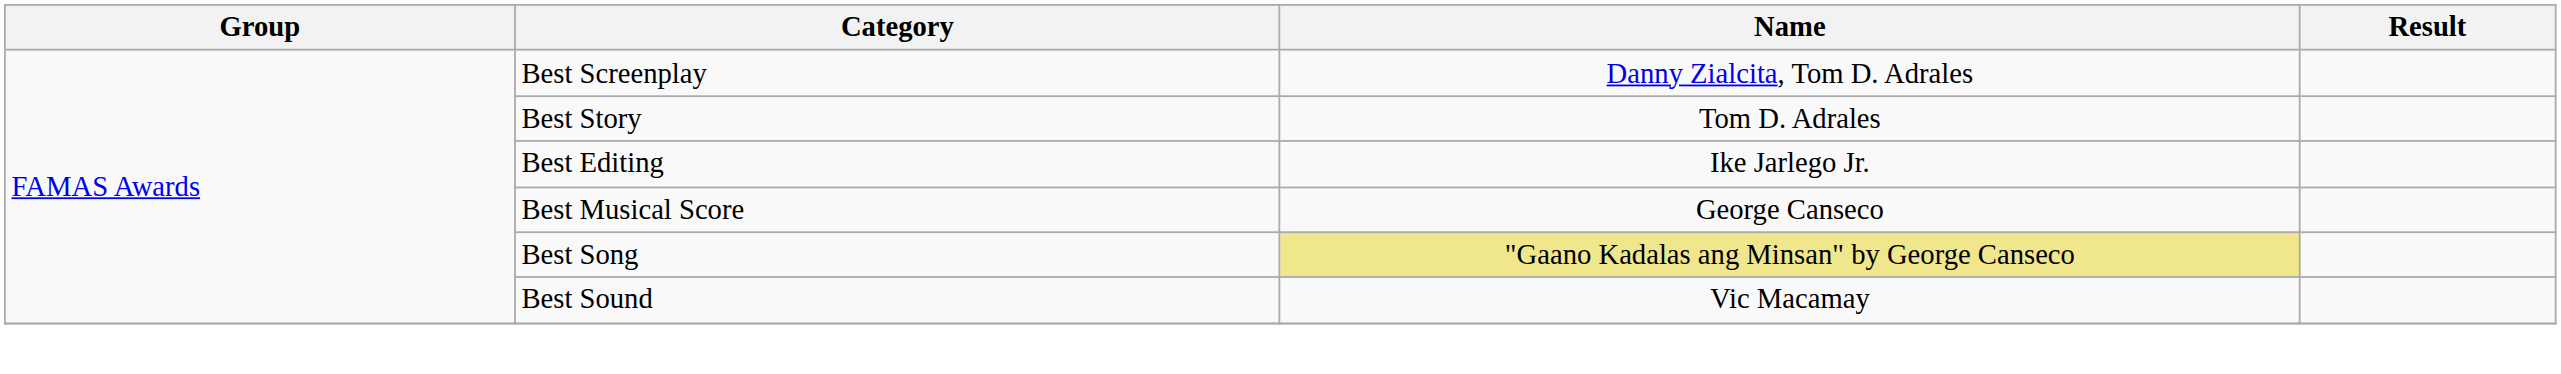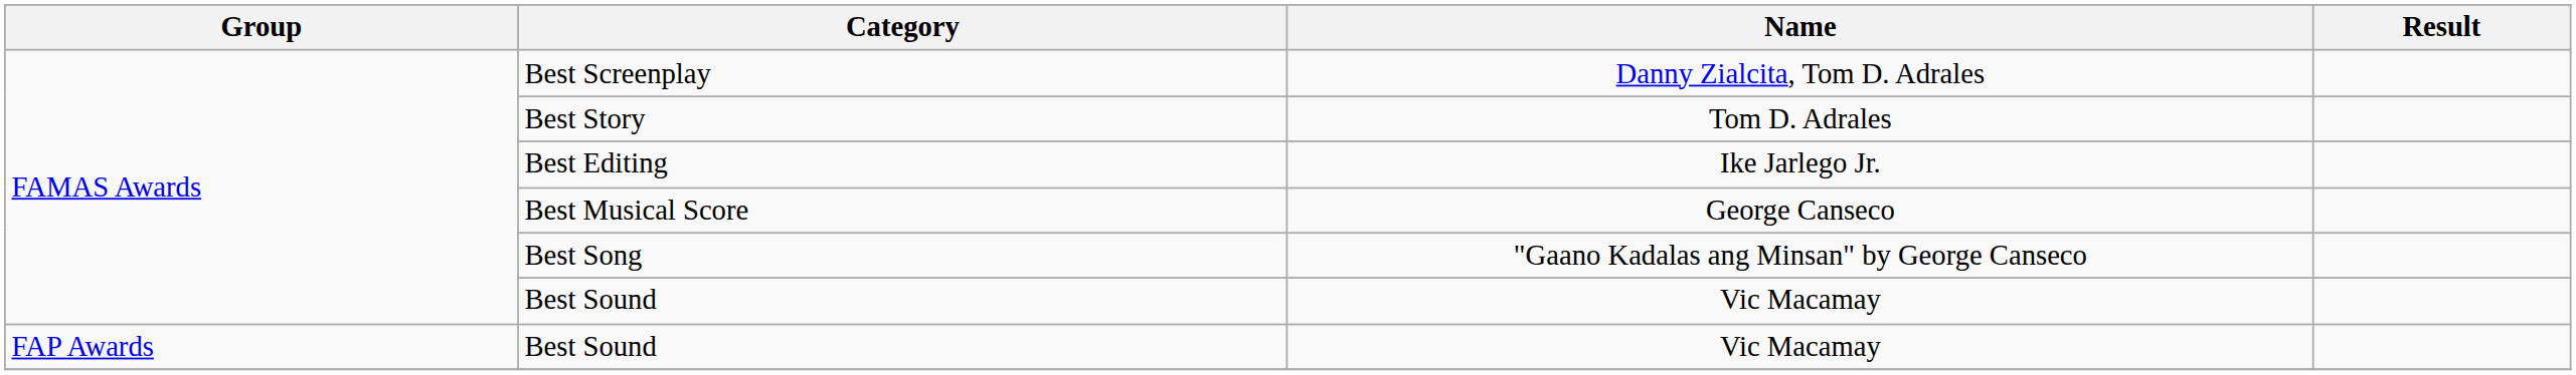Best Song | Name: khaki background -> no background
+ row: FAP Awards | Best Sound | Vic Macamay
